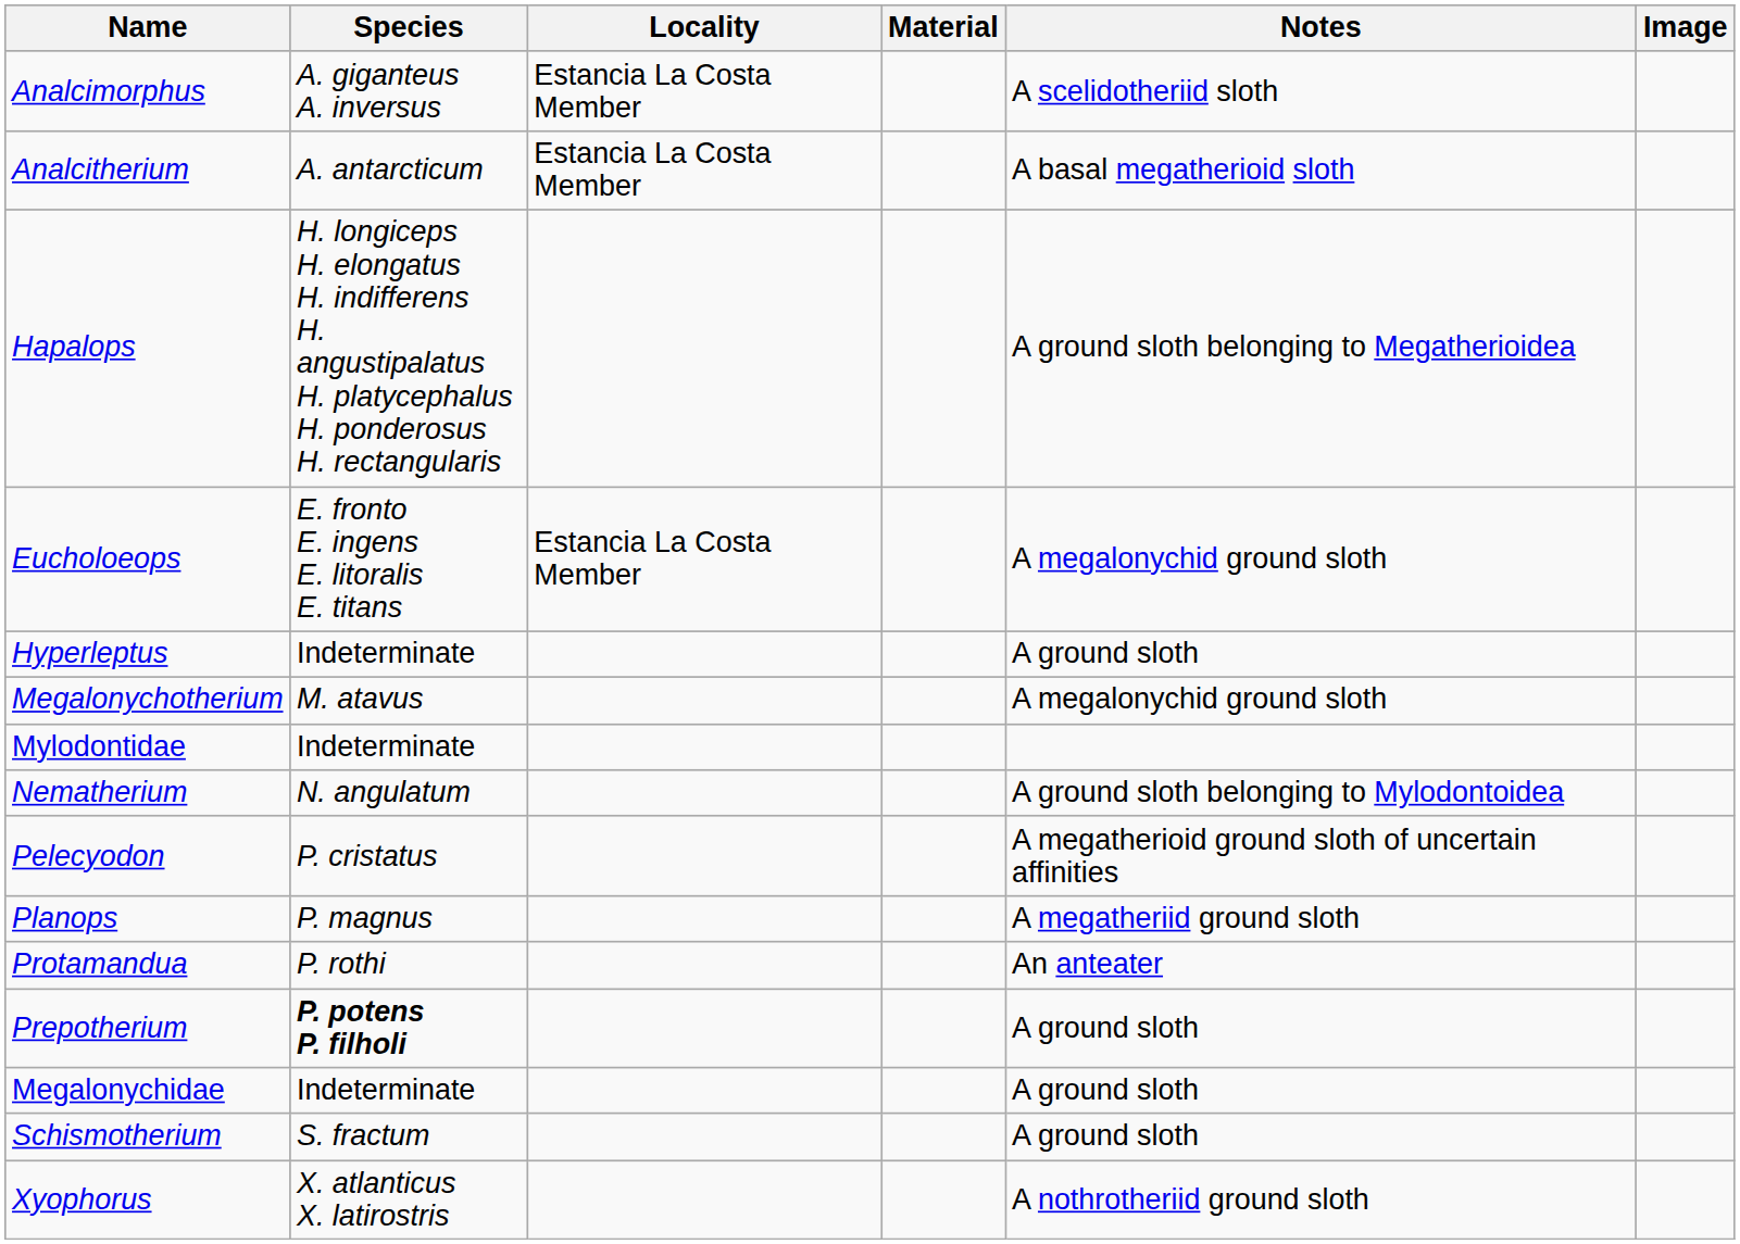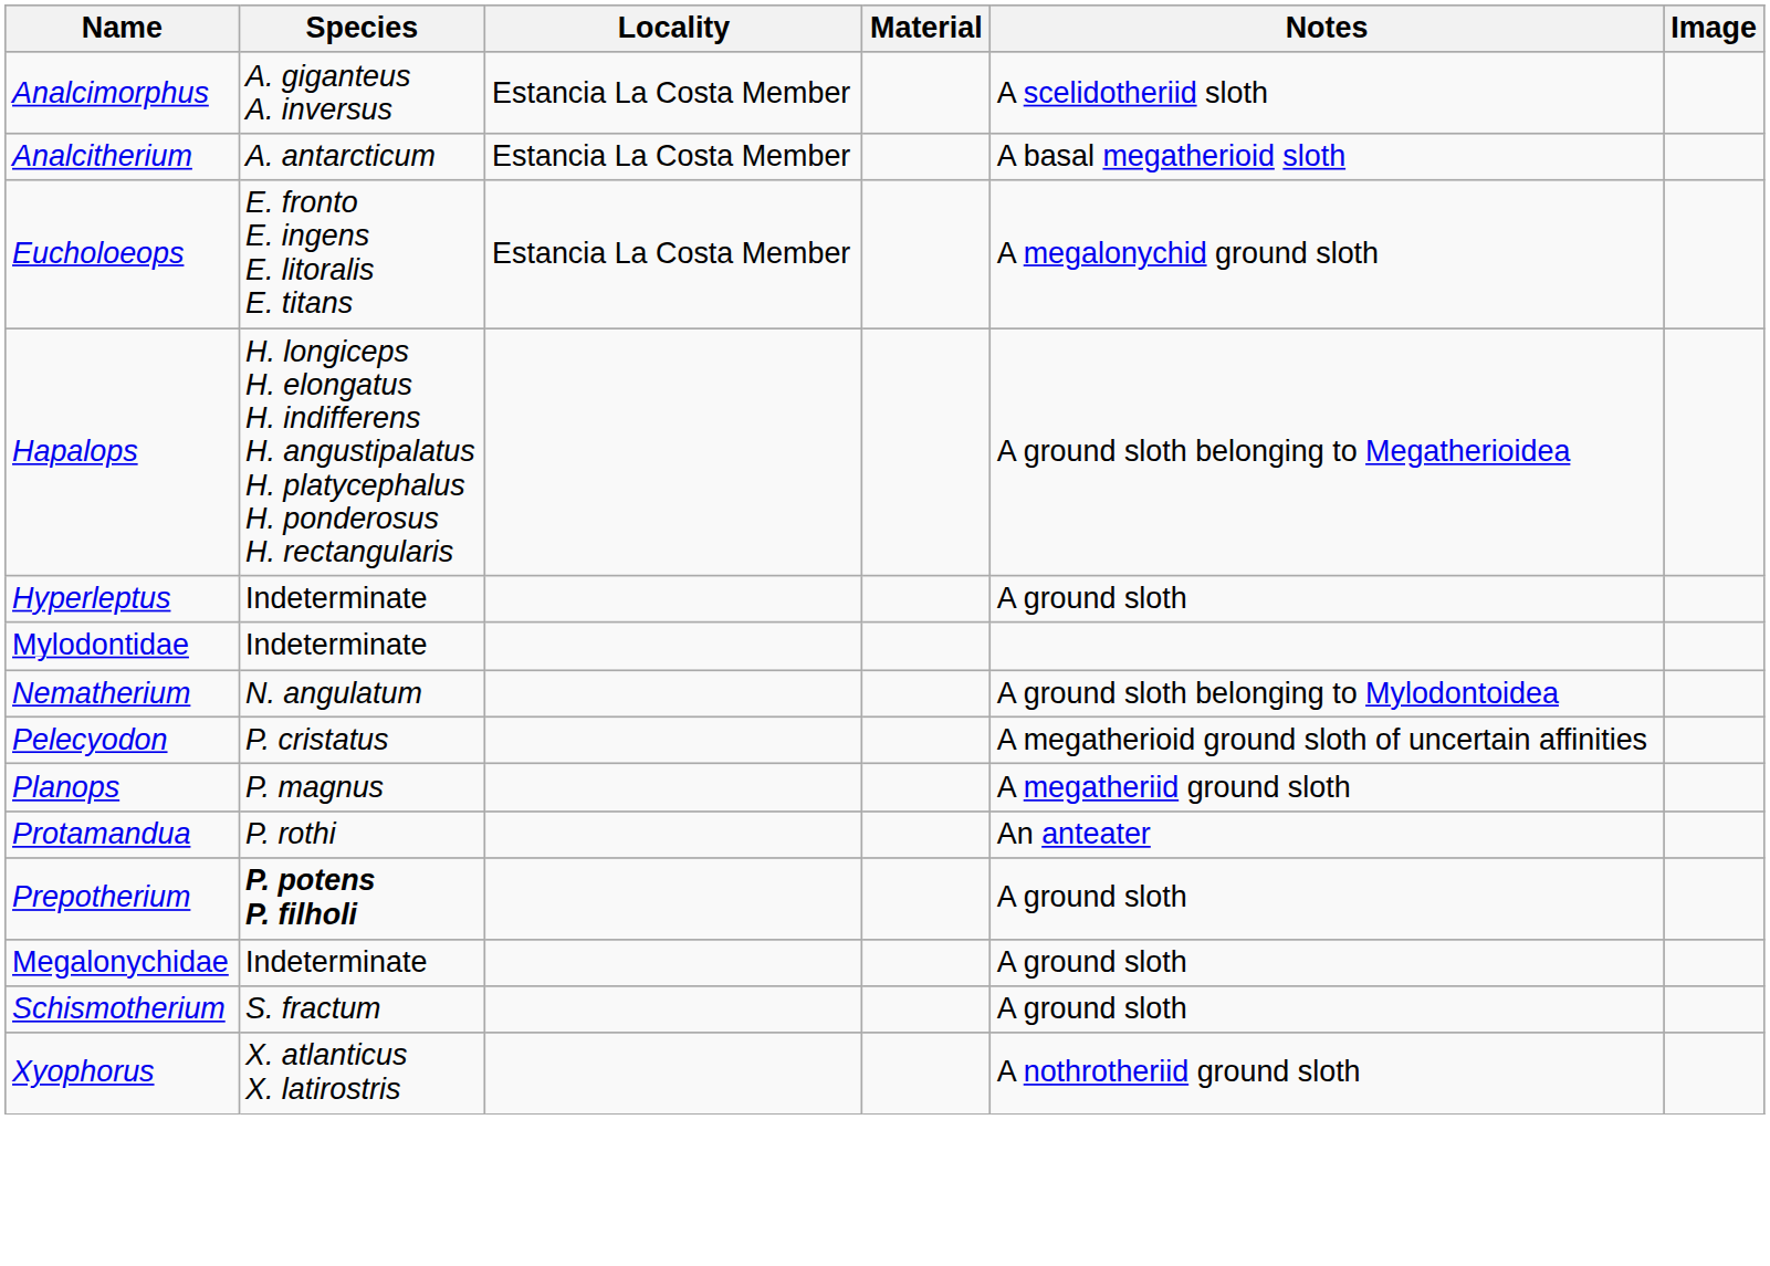rows swapped: Eucholoeops <-> Hapalops
- row: Megalonychotherium | M. atavus | A megalonychid ground sloth
